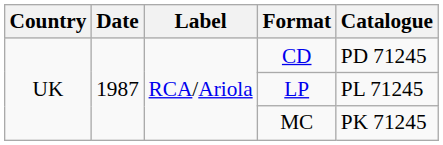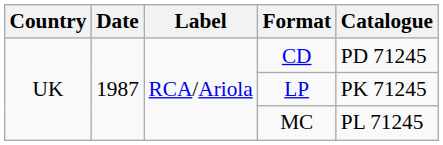LP | Catalogue: PL 71245 -> PK 71245
MC | Catalogue: PK 71245 -> PL 71245
